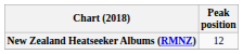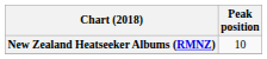New Zealand Heatseeker Albums (RMNZ) | Peak position: 12 -> 10
